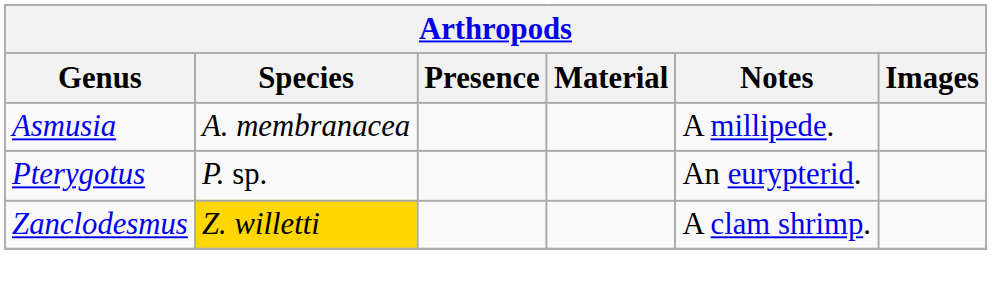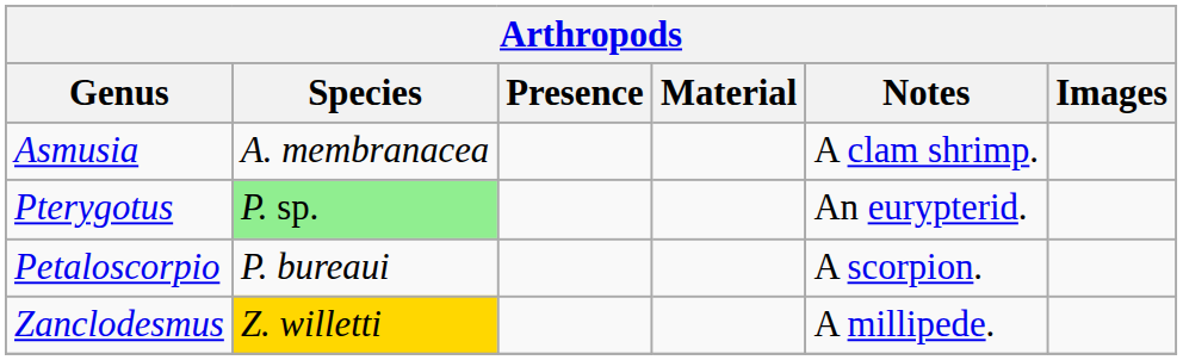Asmusia | Notes: A millipede. -> A clam shrimp.
Pterygotus | Species: no background -> lightgreen background
+ row: Petaloscorpio | P. bureaui | A scorpion.
Zanclodesmus | Notes: A clam shrimp. -> A millipede.
